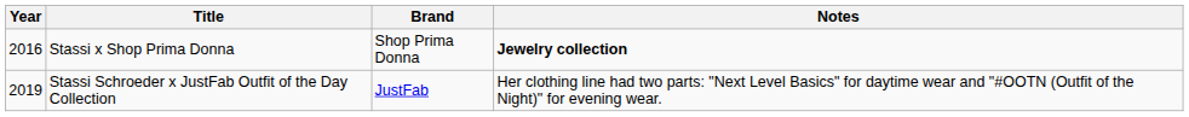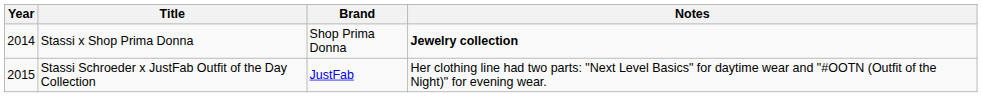Stassi x Shop Prima Donna | Year: 2016 -> 2014
Stassi Schroeder x JustFab Outfit of the Day Collection | Year: 2019 -> 2015
